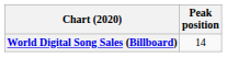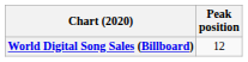World Digital Song Sales (Billboard) | Peak position: 14 -> 12
